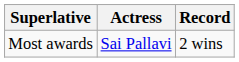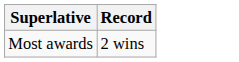- column: Actress | Sai Pallavi
